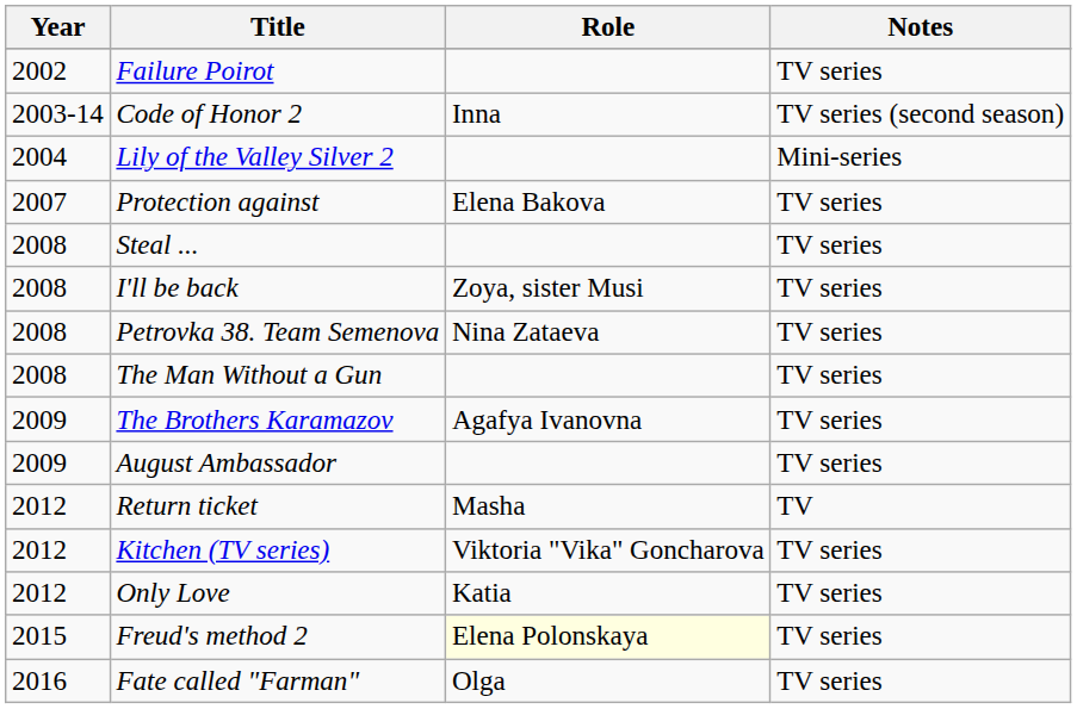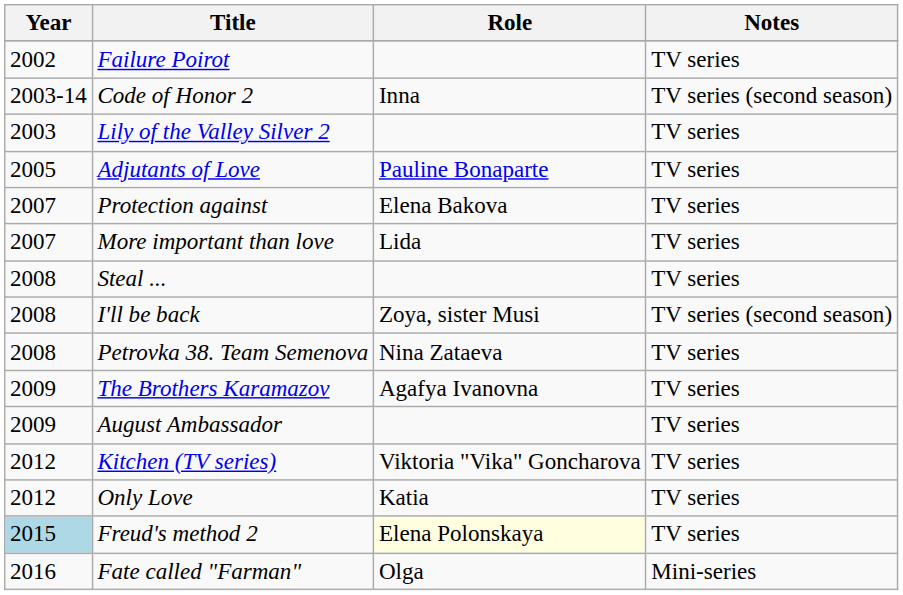Lily of the Valley Silver 2 | Year: 2004 -> 2003
Lily of the Valley Silver 2 | Notes: Mini-series -> TV series
+ row: 2005 | Adjutants of Love | Pauline Bonaparte | TV series
+ row: 2007 | More important than love | Lida | TV series
I'll be back | Notes: TV series -> TV series (second season)
- row: 2008 | The Man Without a Gun | TV series
- row: 2012 | Return ticket | Masha | TV
Freud's method 2 | Year: no background -> lightblue background
Fate called "Farman" | Notes: TV series -> Mini-series
